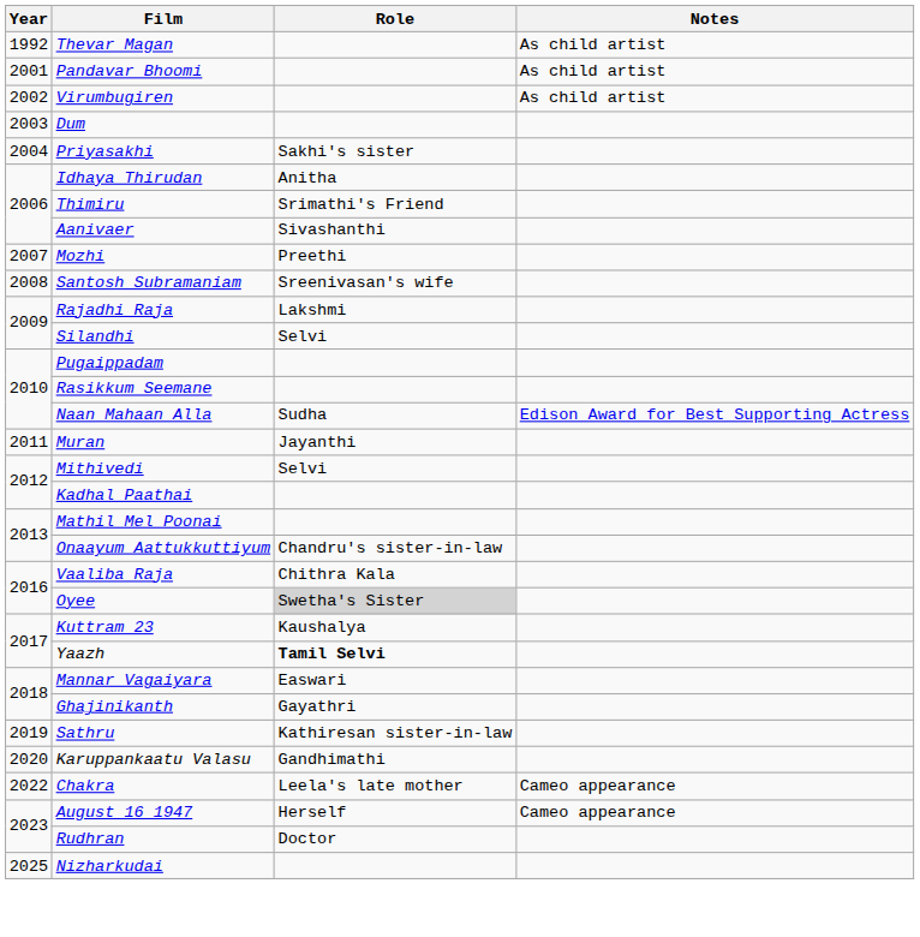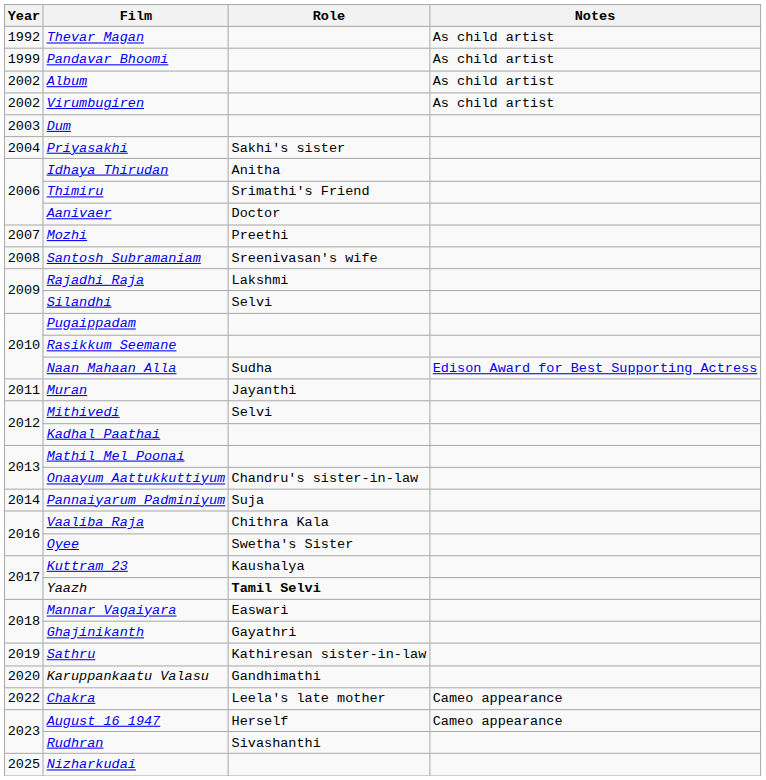Pandavar Bhoomi | Year: 2001 -> 1999
+ row: 2002 | Album | As child artist
Aanivaer | Role: Sivashanthi -> Doctor
+ row: 2014 | Pannaiyarum Padminiyum | Suja
Oyee | Role: lightgrey background -> no background
Rudhran | Role: Doctor -> Sivashanthi
